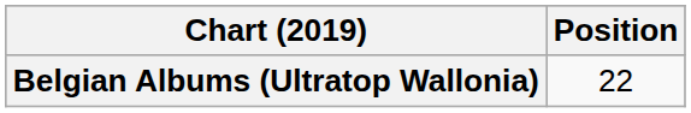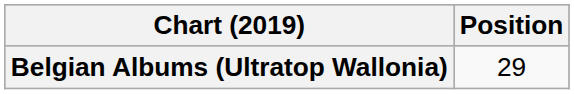Belgian Albums (Ultratop Wallonia) | Position: 22 -> 29
